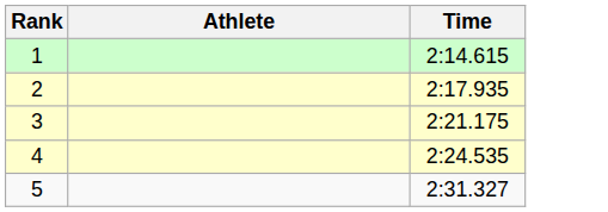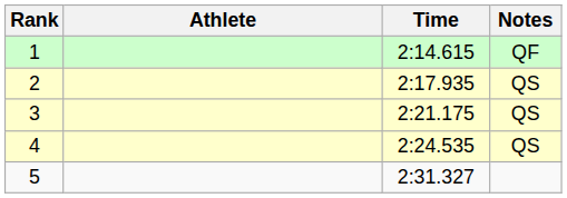+ column: Notes | QF | QS | QS | QS
